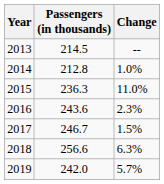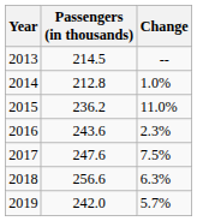2015 | Passengers (in thousands): 236.3 -> 236.2
2017 | Passengers (in thousands): 246.7 -> 247.6
2017 | Change: 1.5% -> 7.5%
